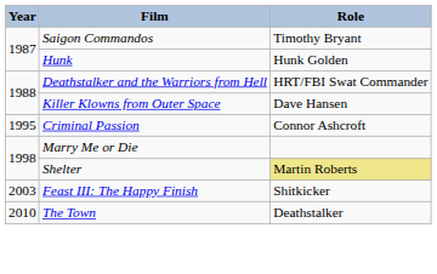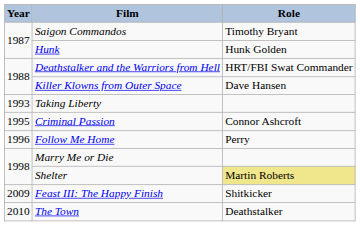+ row: 1993 | Taking Liberty
+ row: 1996 | Follow Me Home | Perry
Feast III: The Happy Finish | Year: 2003 -> 2009
